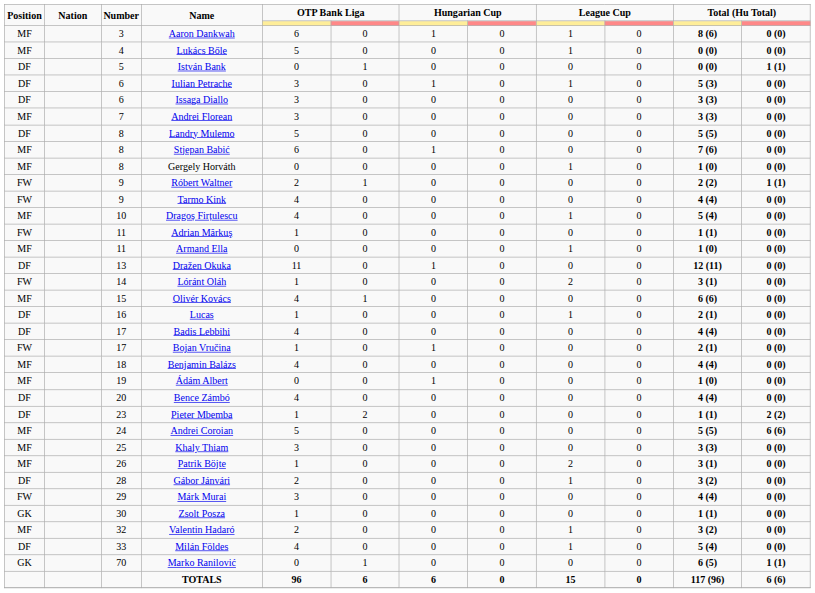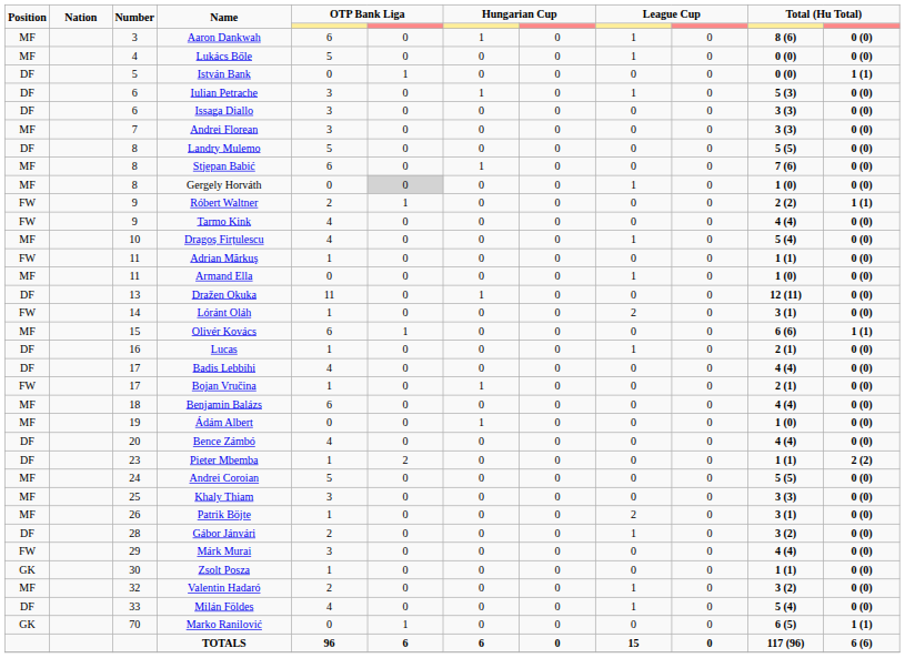Gergely Horváth | column 6: no background -> lightgrey background
Olivér Kovács | column 5: 4 -> 6
Olivér Kovács | column 12: 0 (0) -> 1 (1)
Benjamin Balázs | column 5: 4 -> 6
Andrei Coroian | column 12: 6 (6) -> 0 (0)
